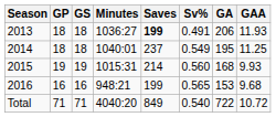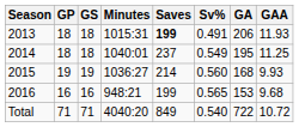2013 | Minutes: 1036:27 -> 1015:31
2015 | Minutes: 1015:31 -> 1036:27
